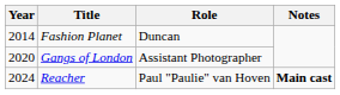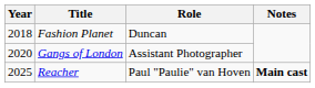Fashion Planet | Year: 2014 -> 2018
Reacher | Year: 2024 -> 2025
